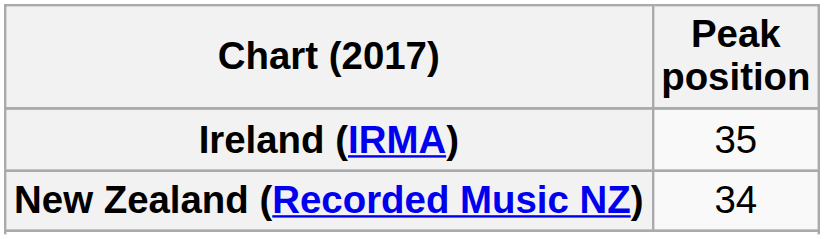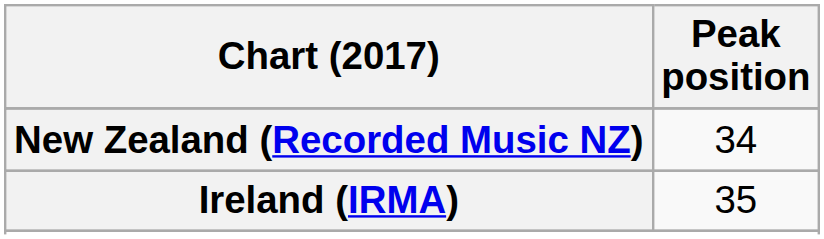rows swapped: Ireland (IRMA) <-> New Zealand (Recorded Music NZ)
